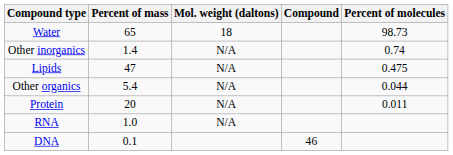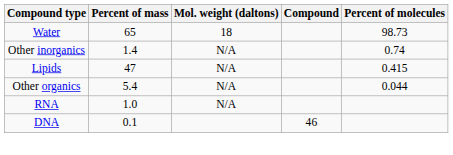Lipids | Percent of molecules: 0.475 -> 0.415
- row: Protein | 20 | N/A | 0.011
